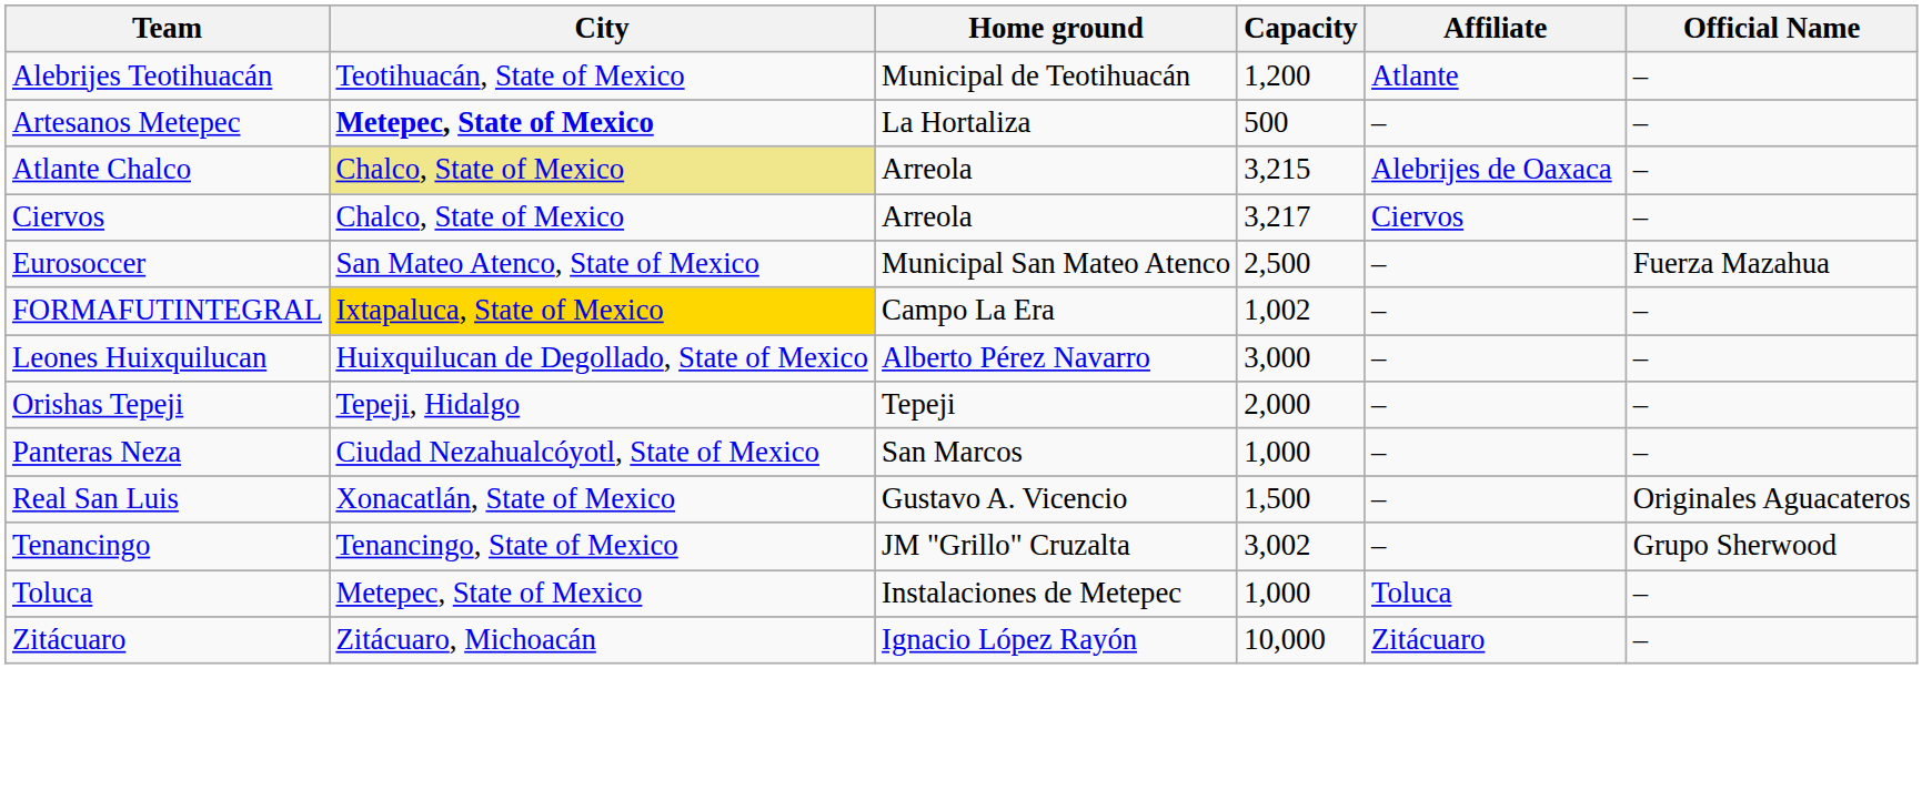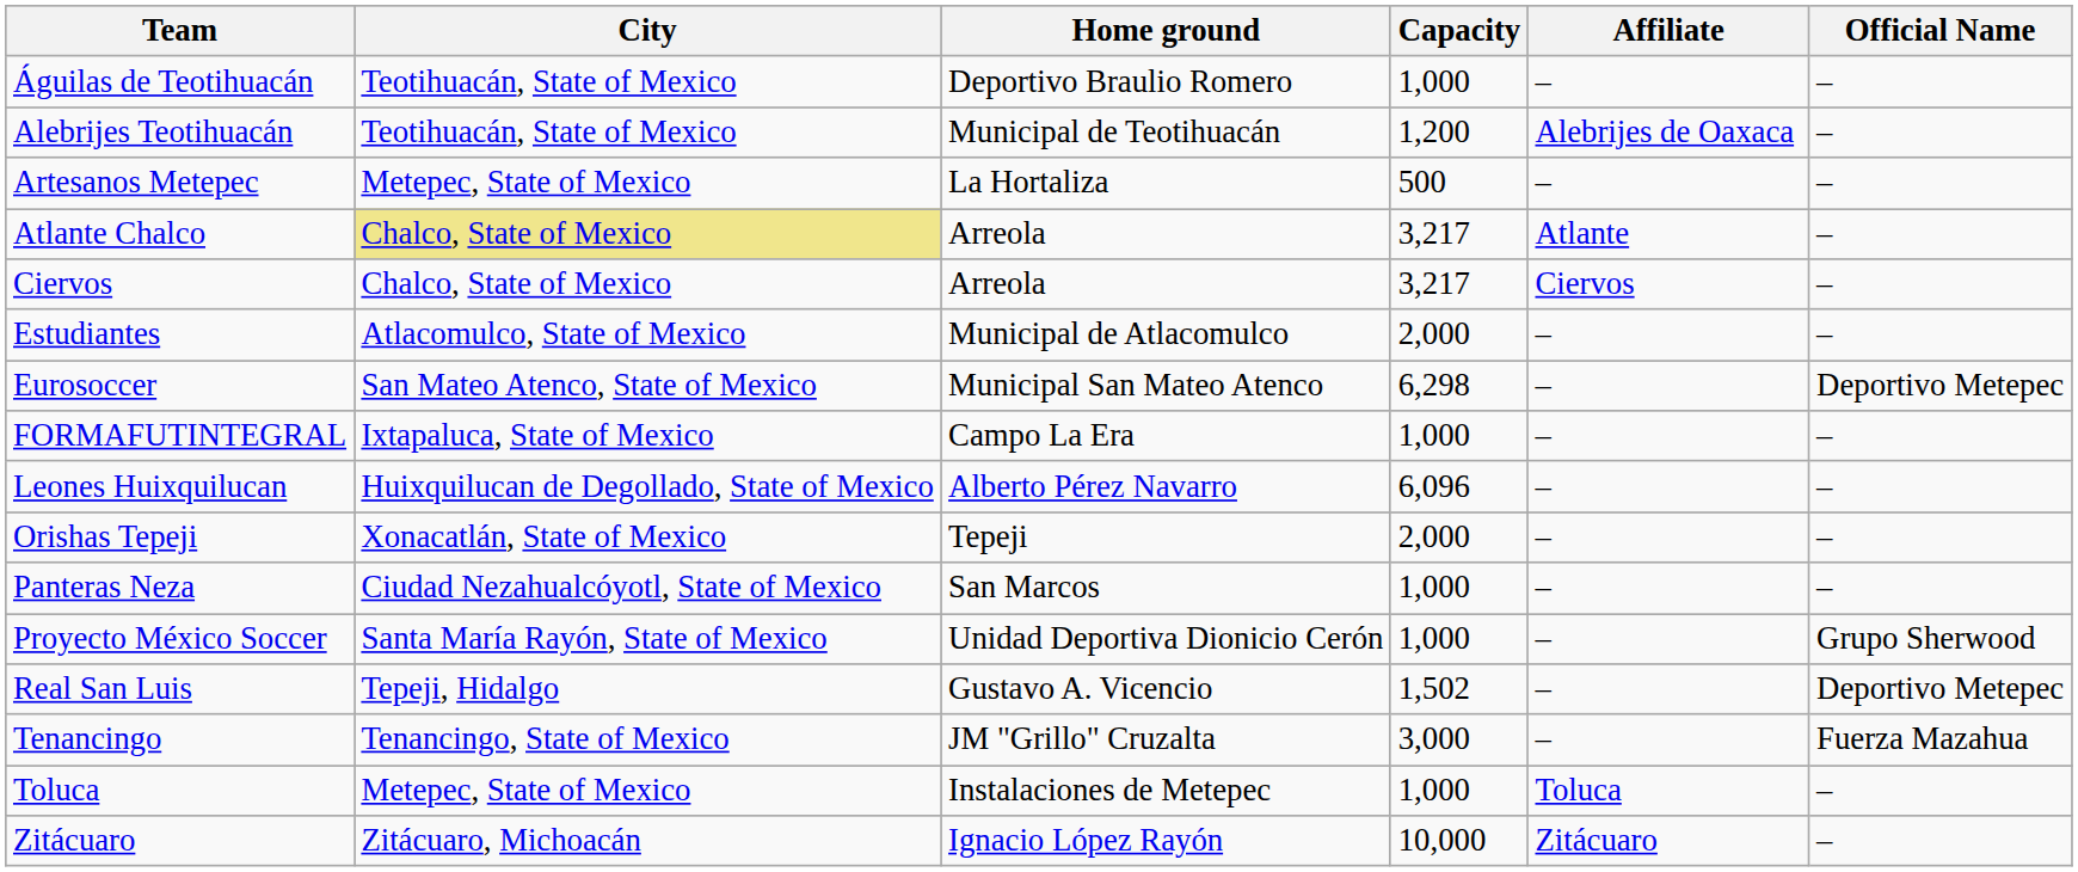+ row: Águilas de Teotihuacán | Teotihuacán, State of Mexico | Deportivo Braulio Romero | 1,000 | – | –
Alebrijes Teotihuacán | Affiliate: Atlante -> Alebrijes de Oaxaca
Artesanos Metepec | City: bold -> normal
Atlante Chalco | Capacity: 3,215 -> 3,217
Atlante Chalco | Affiliate: Alebrijes de Oaxaca -> Atlante
+ row: Estudiantes | Atlacomulco, State of Mexico | Municipal de Atlacomulco | 2,000 | – | –
Eurosoccer | Capacity: 2,500 -> 6,298
Eurosoccer | Official Name: Fuerza Mazahua -> Deportivo Metepec
FORMAFUTINTEGRAL | City: gold background -> no background
FORMAFUTINTEGRAL | Capacity: 1,002 -> 1,000
Leones Huixquilucan | Capacity: 3,000 -> 6,096
Orishas Tepeji | City: Tepeji, Hidalgo -> Xonacatlán, State of Mexico
+ row: Proyecto México Soccer | Santa María Rayón, State of Mexico | Unidad Deportiva Dionicio Cerón | 1,000 | – | Grupo Sherwood
Real San Luis | City: Xonacatlán, State of Mexico -> Tepeji, Hidalgo
Real San Luis | Capacity: 1,500 -> 1,502
Real San Luis | Official Name: Originales Aguacateros -> Deportivo Metepec
Tenancingo | Capacity: 3,002 -> 3,000
Tenancingo | Official Name: Grupo Sherwood -> Fuerza Mazahua
